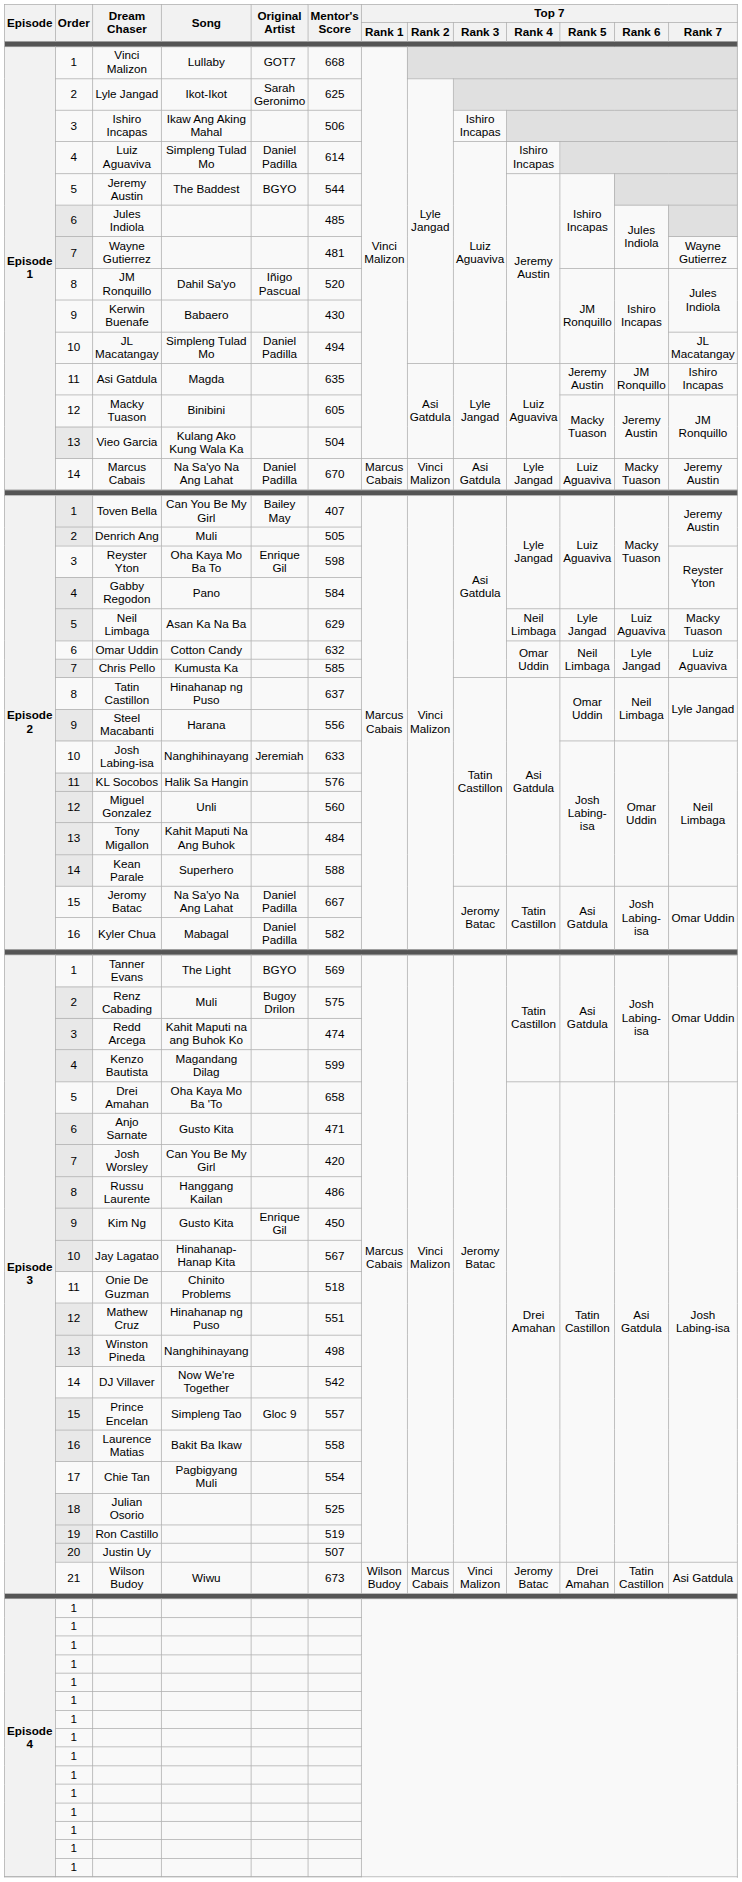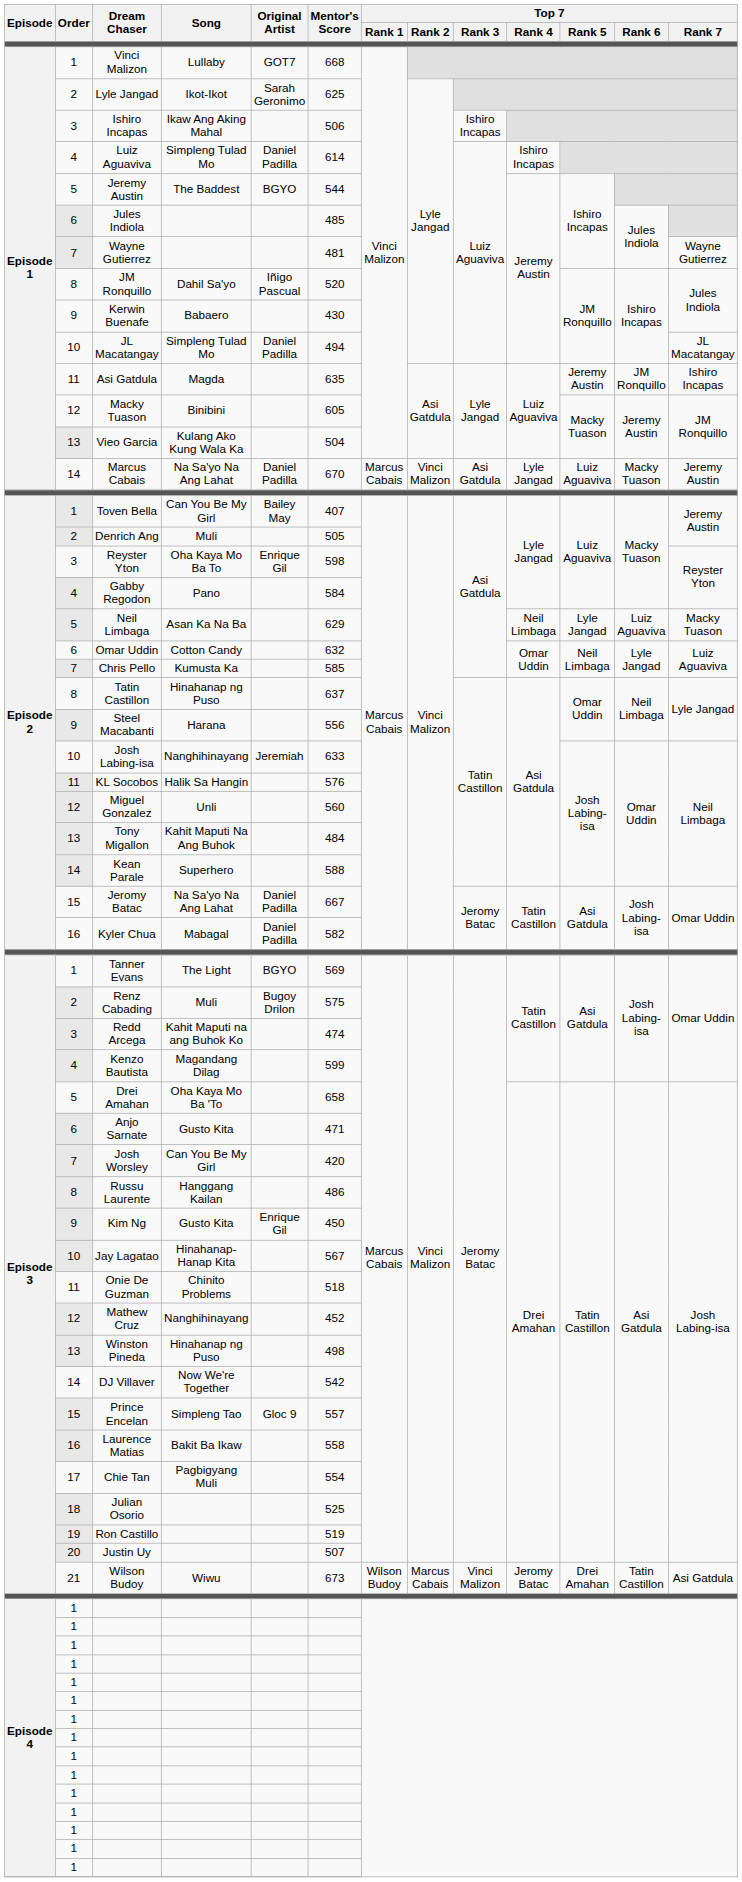Mathew Cruz | Song: Hinahanap ng Puso -> Nanghihinayang
Mathew Cruz | Mentor's Score: 551 -> 452
Winston Pineda | Song: Nanghihinayang -> Hinahanap ng Puso
